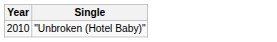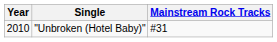+ column: Mainstream Rock Tracks | #31
